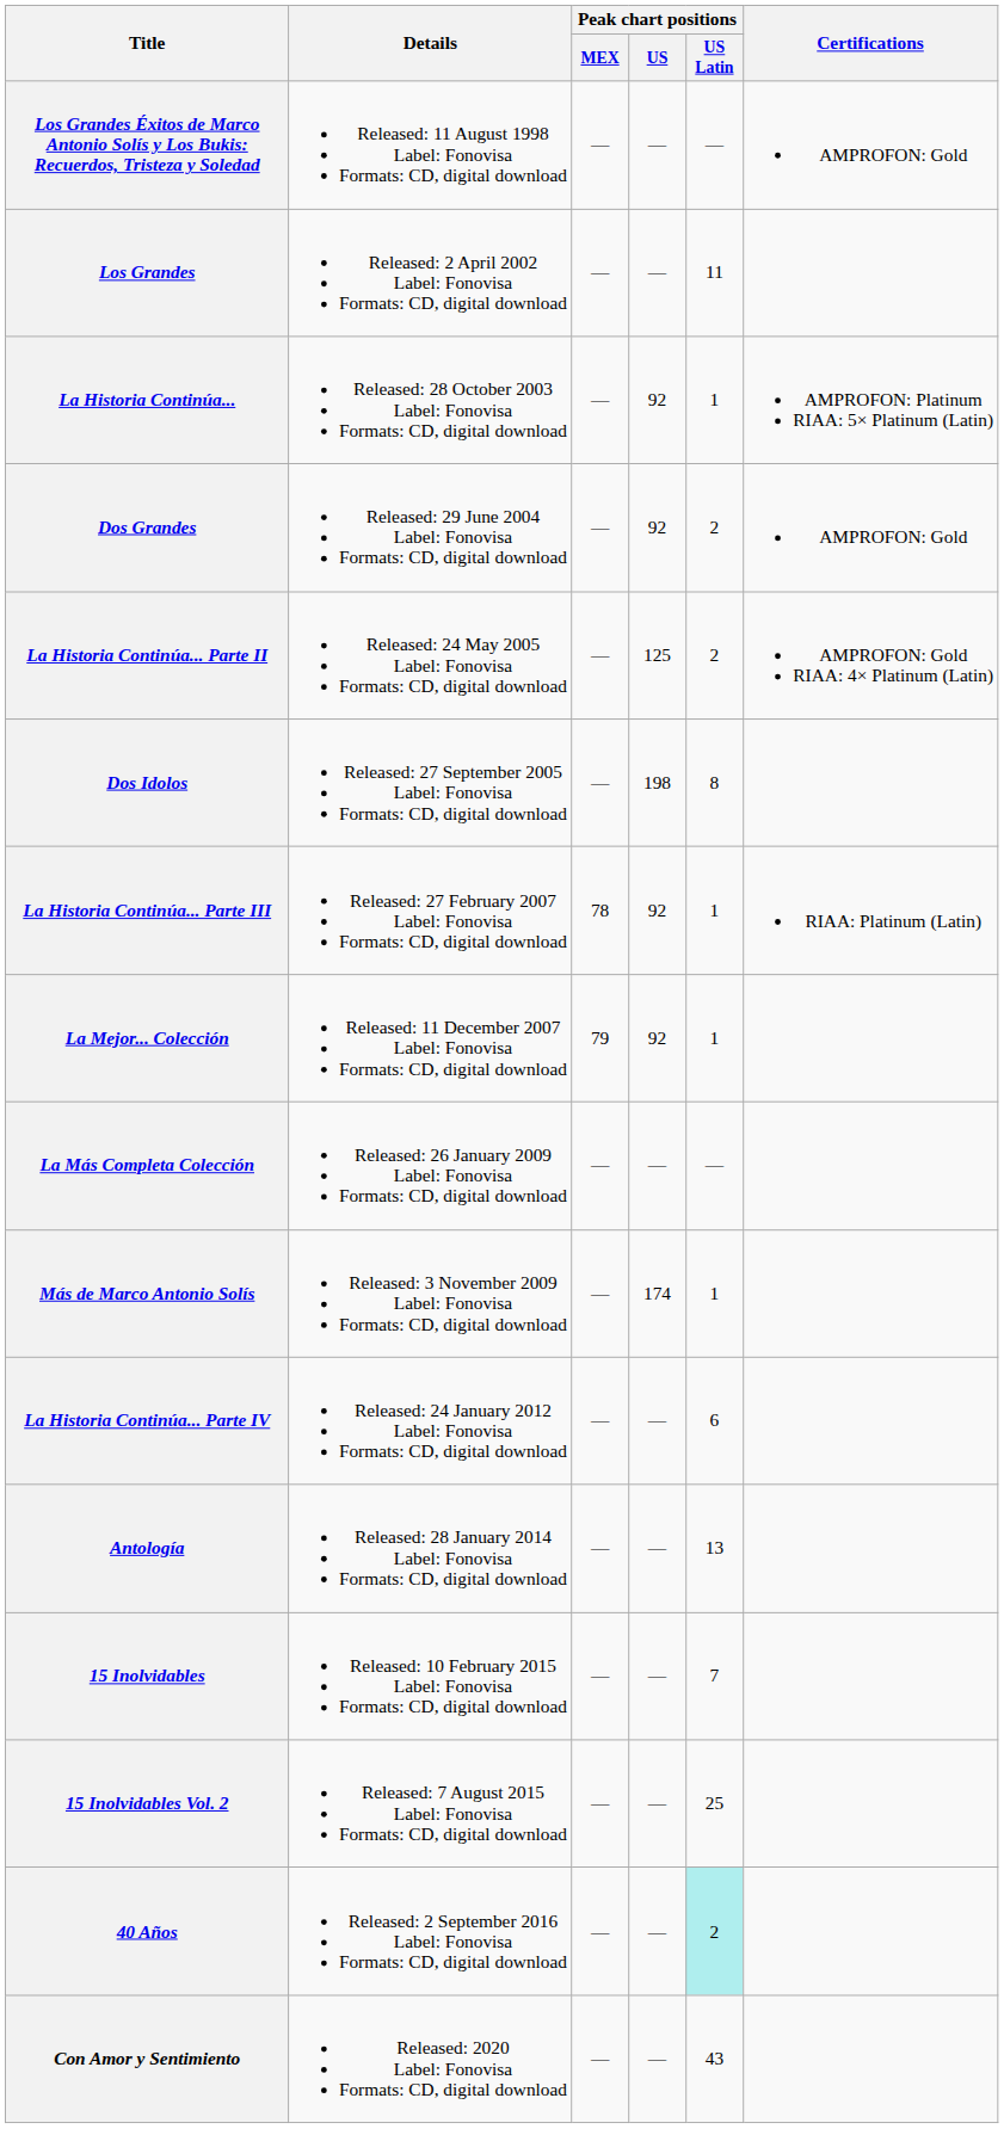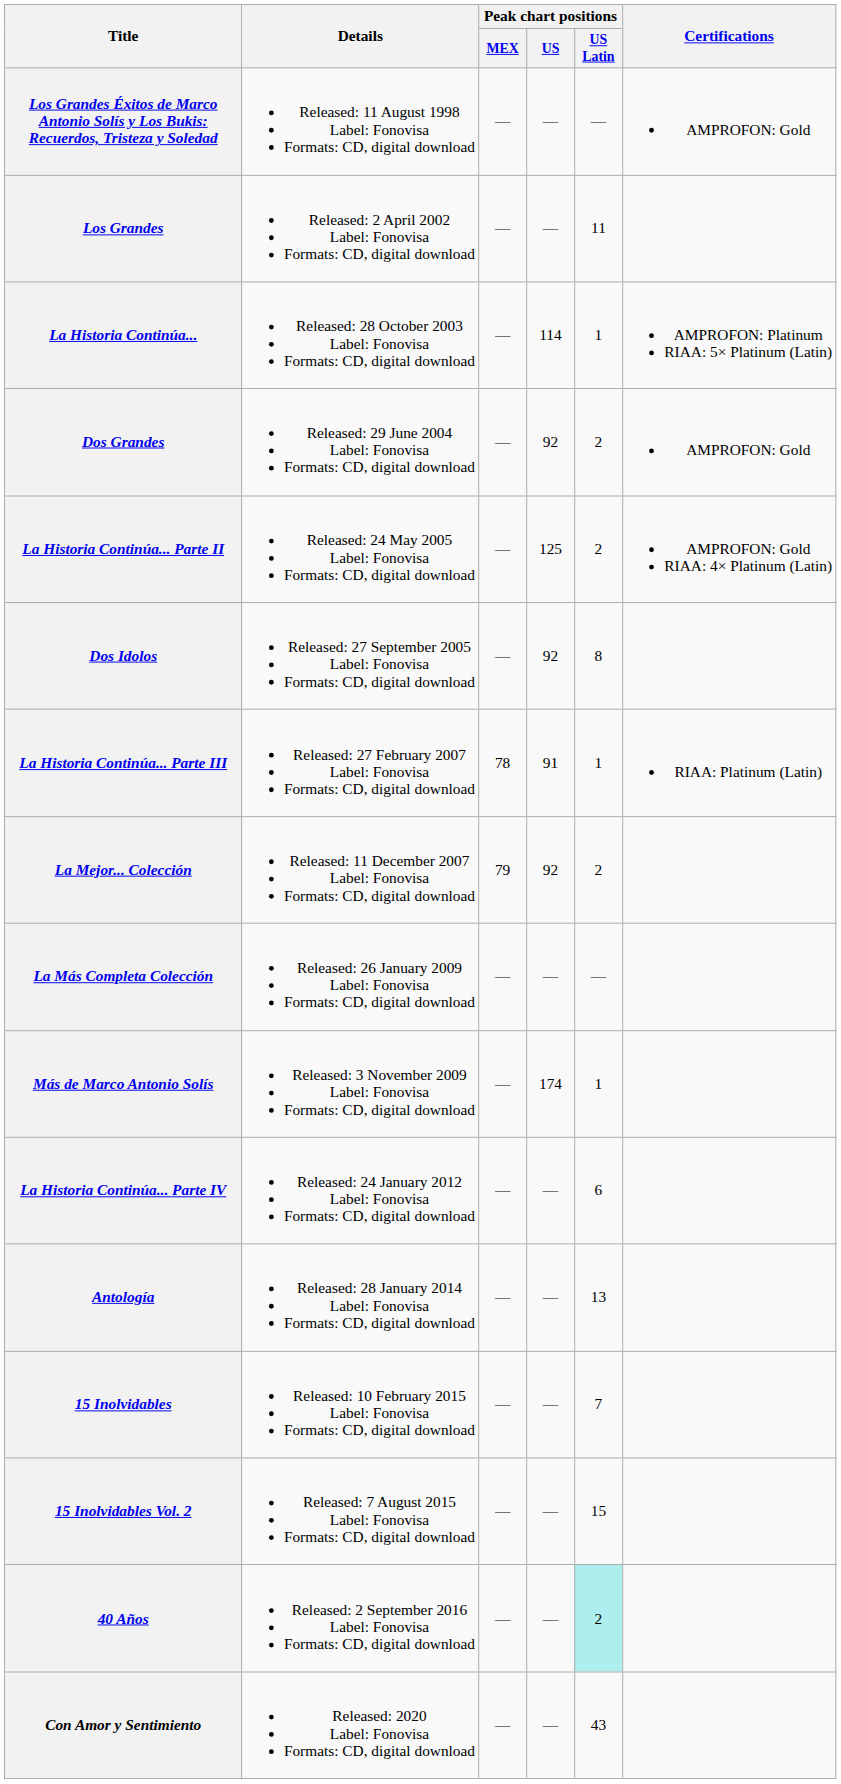La Historia Continúa... | Peak chart positions / US: 92 -> 114
Dos Idolos | Peak chart positions / US: 198 -> 92
La Historia Continúa... Parte III | Peak chart positions / US: 92 -> 91
La Mejor... Colección | Peak chart positions / US Latin: 1 -> 2
15 Inolvidables Vol. 2 | Peak chart positions / US Latin: 25 -> 15
